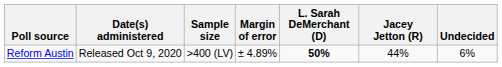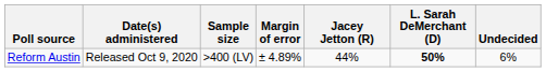columns swapped: Jacey Jetton (R) <-> L. Sarah DeMerchant (D)
